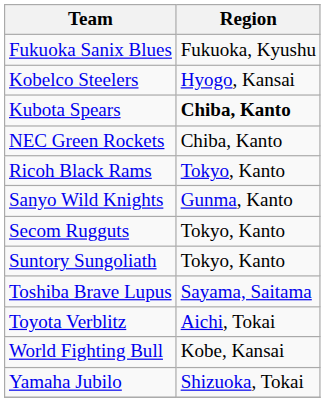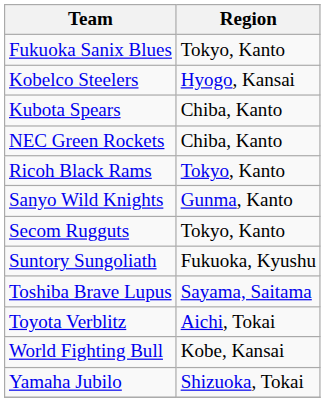Fukuoka Sanix Blues | Region: Fukuoka, Kyushu -> Tokyo, Kanto
Kubota Spears | Region: bold -> normal
Suntory Sungoliath | Region: Tokyo, Kanto -> Fukuoka, Kyushu
